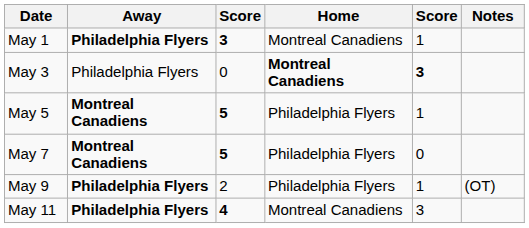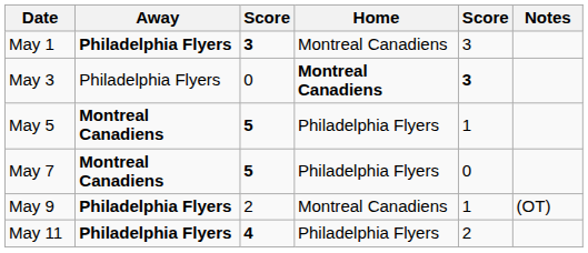May 1 | column 5: 1 -> 3
May 9 | Home: Philadelphia Flyers -> Montreal Canadiens
May 11 | Home: Montreal Canadiens -> Philadelphia Flyers
May 11 | column 5: 3 -> 2
